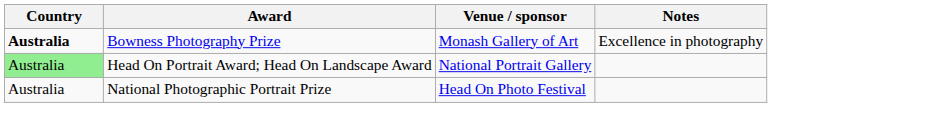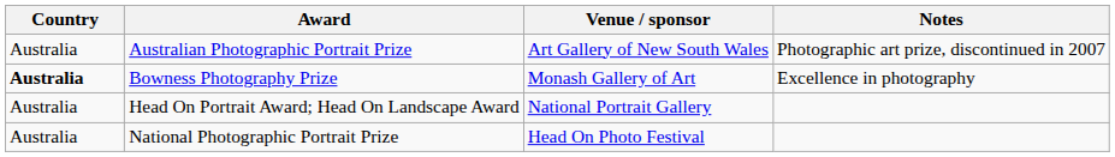+ row: Australia | Australian Photographic Portrait Prize | Art Gallery of New South Wales | Photographic art prize, discontinued in 2007
Head On Portrait Award; Head On Landscape Award | Country: lightgreen background -> no background
